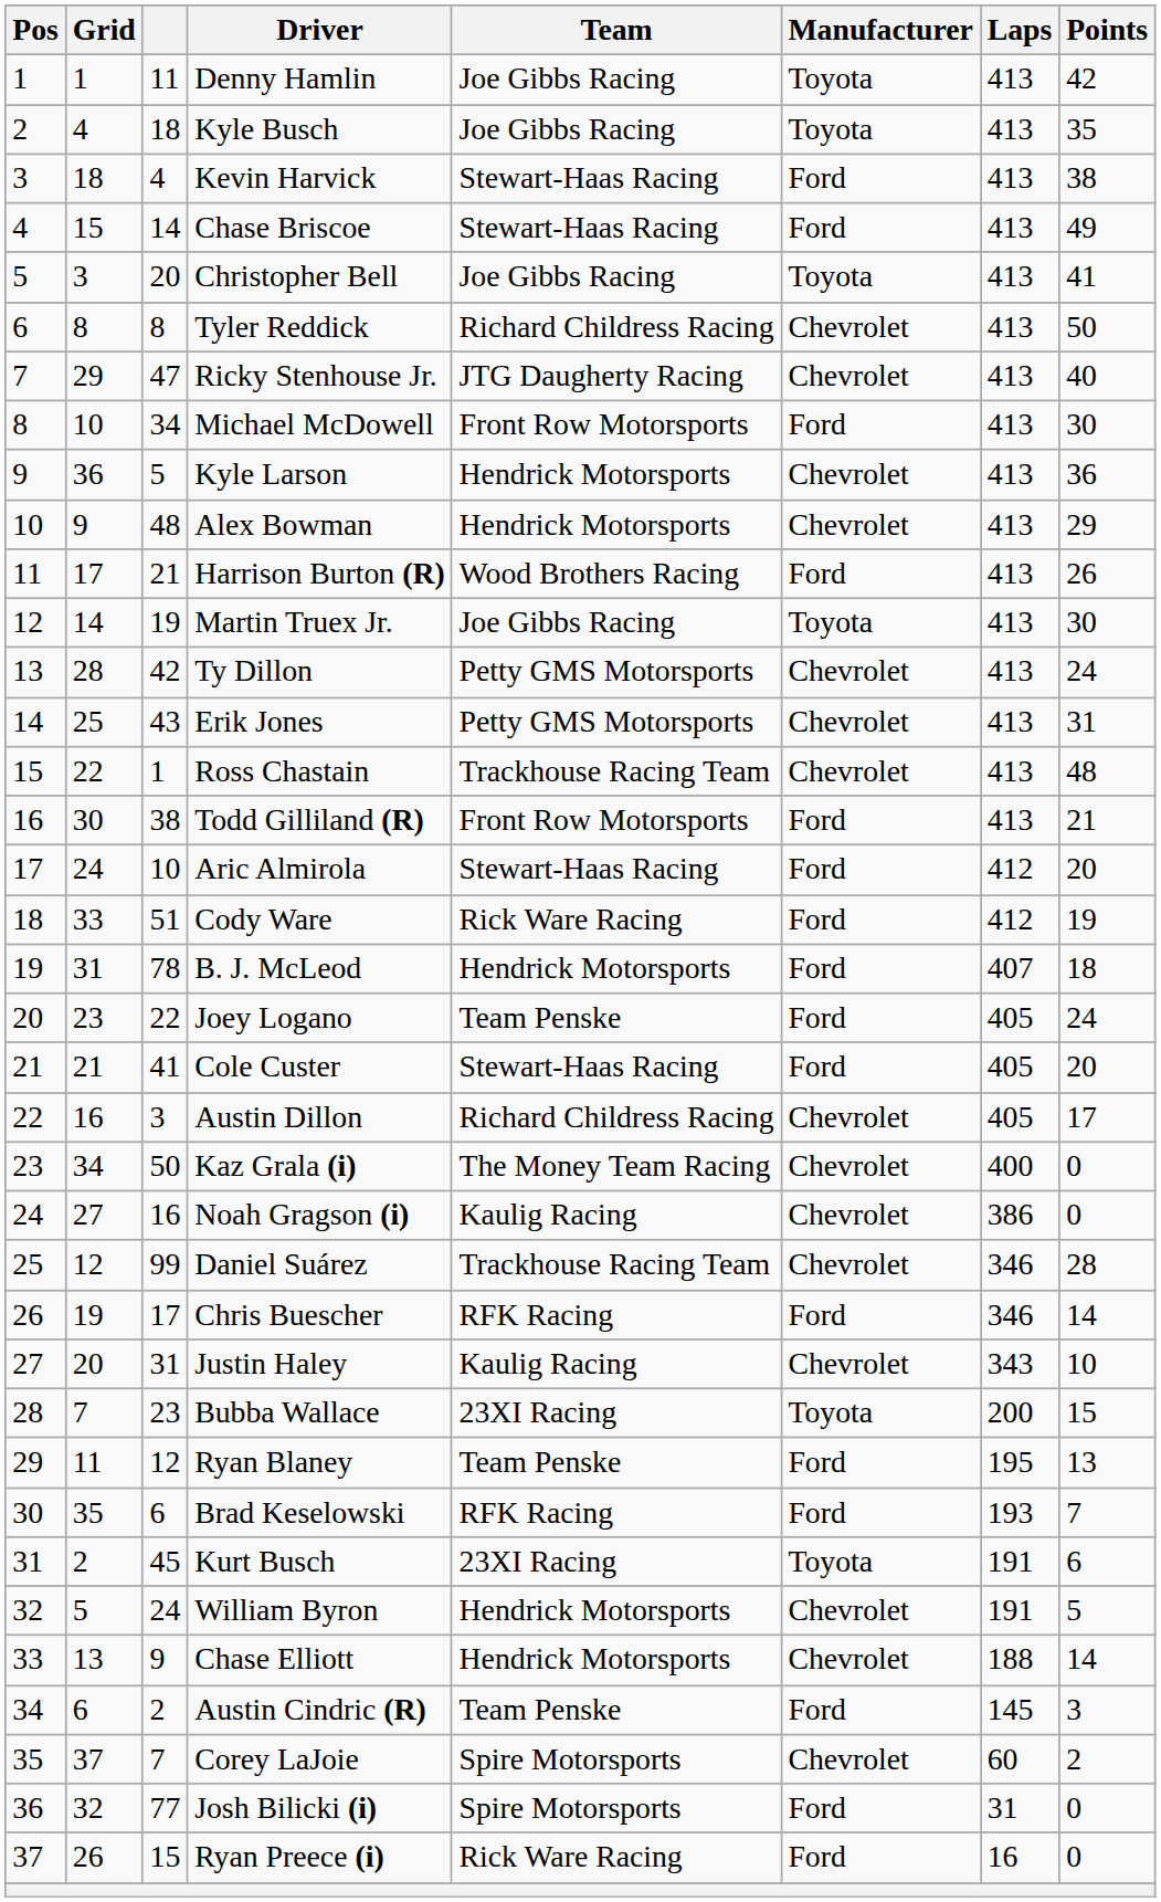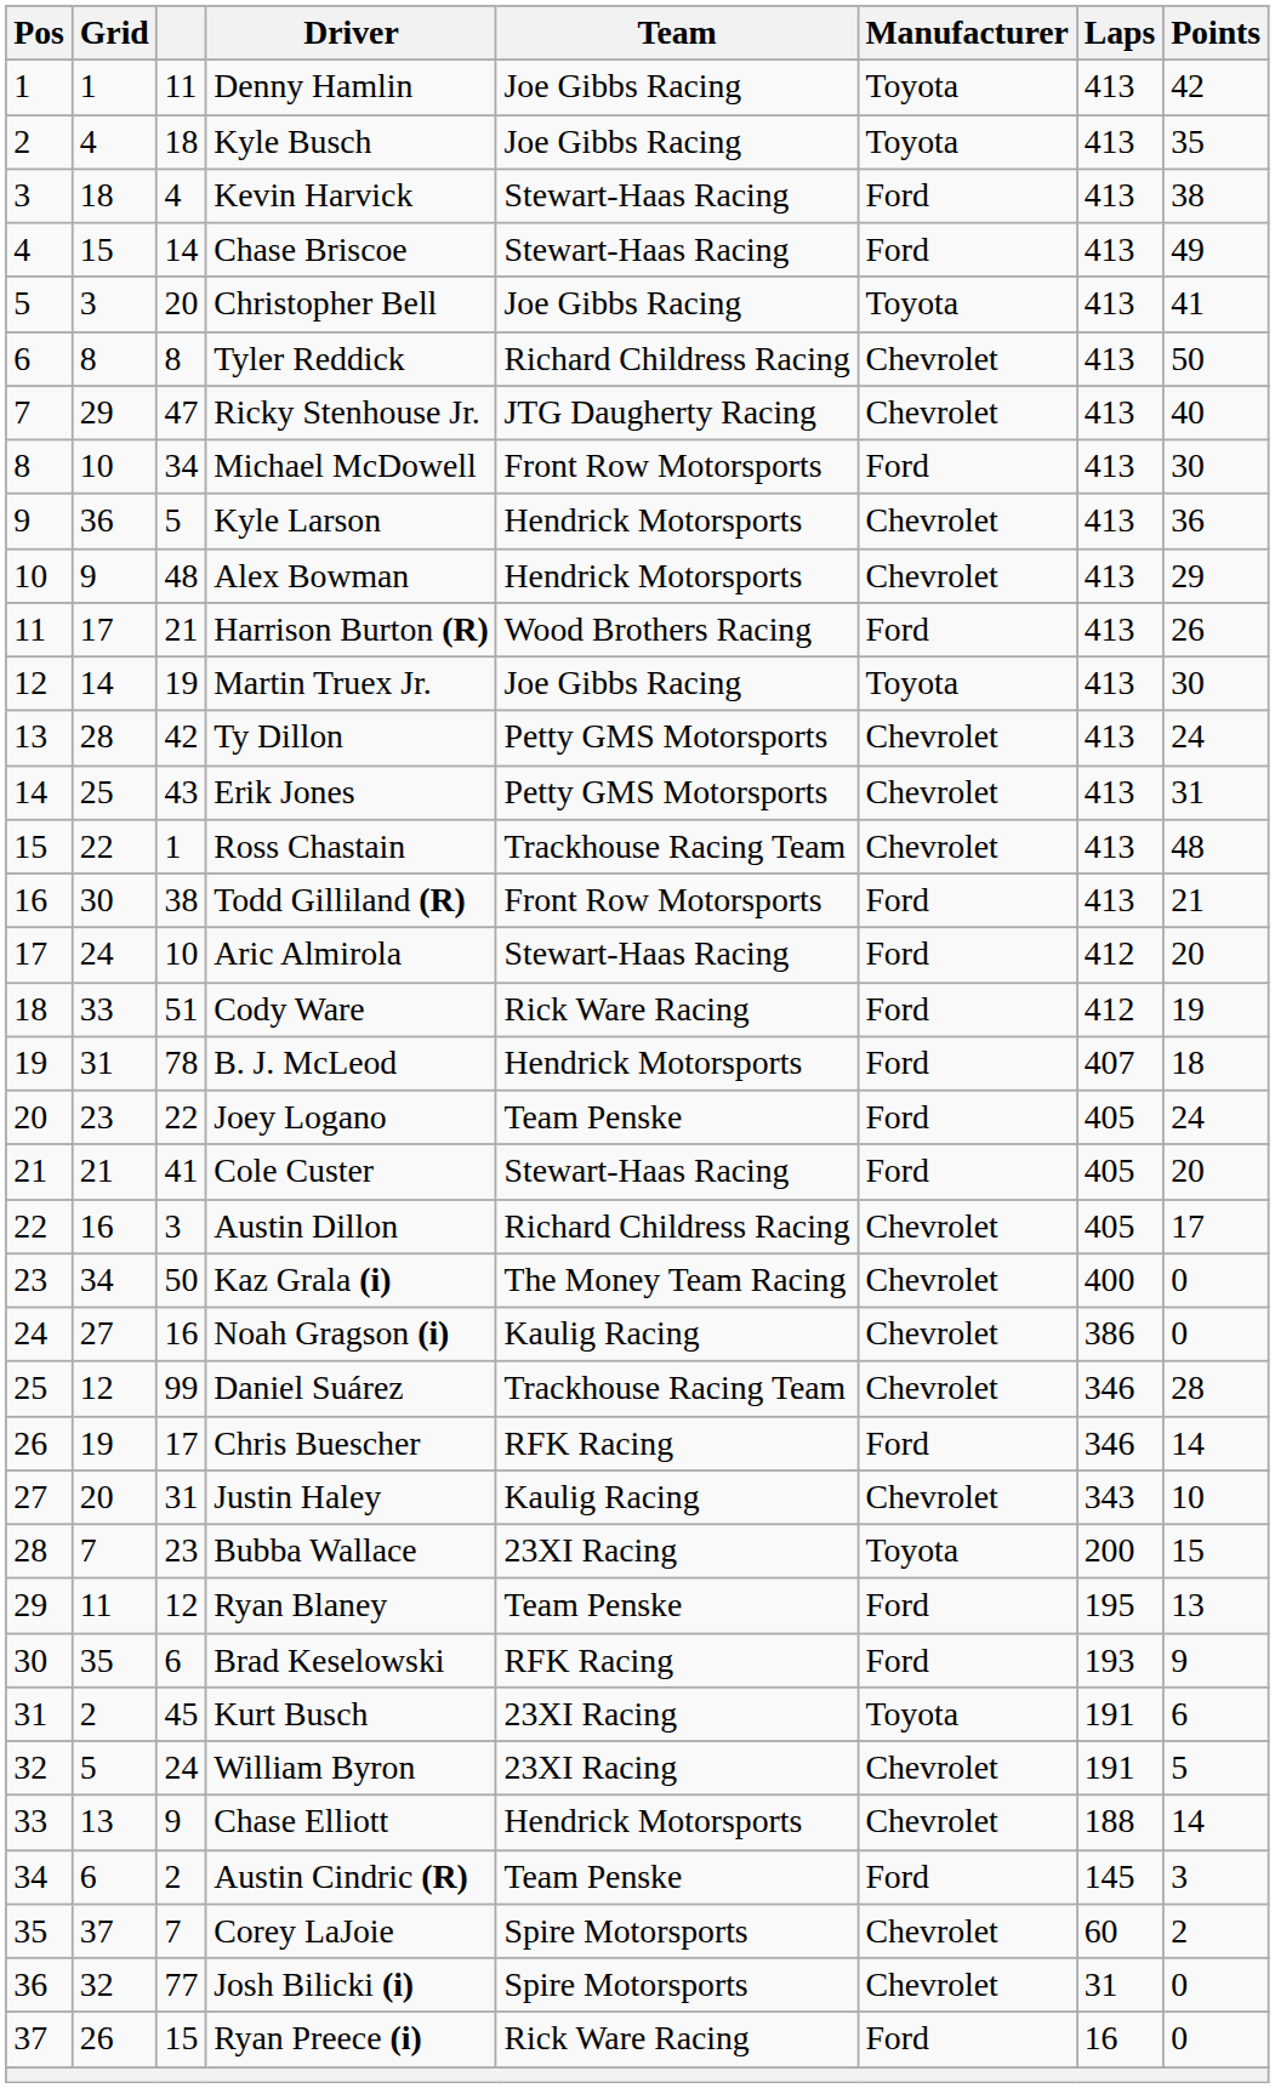Brad Keselowski | Points: 7 -> 9
William Byron | Team: Hendrick Motorsports -> 23XI Racing
Josh Bilicki (i) | Manufacturer: Ford -> Chevrolet
